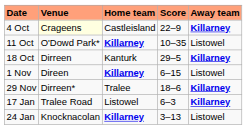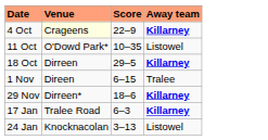- column: Home team | Castleisland | Killarney | Kanturk | Killarney | Tralee | Listowel | Killarney
1 Nov | Away team: Listowel -> Tralee
